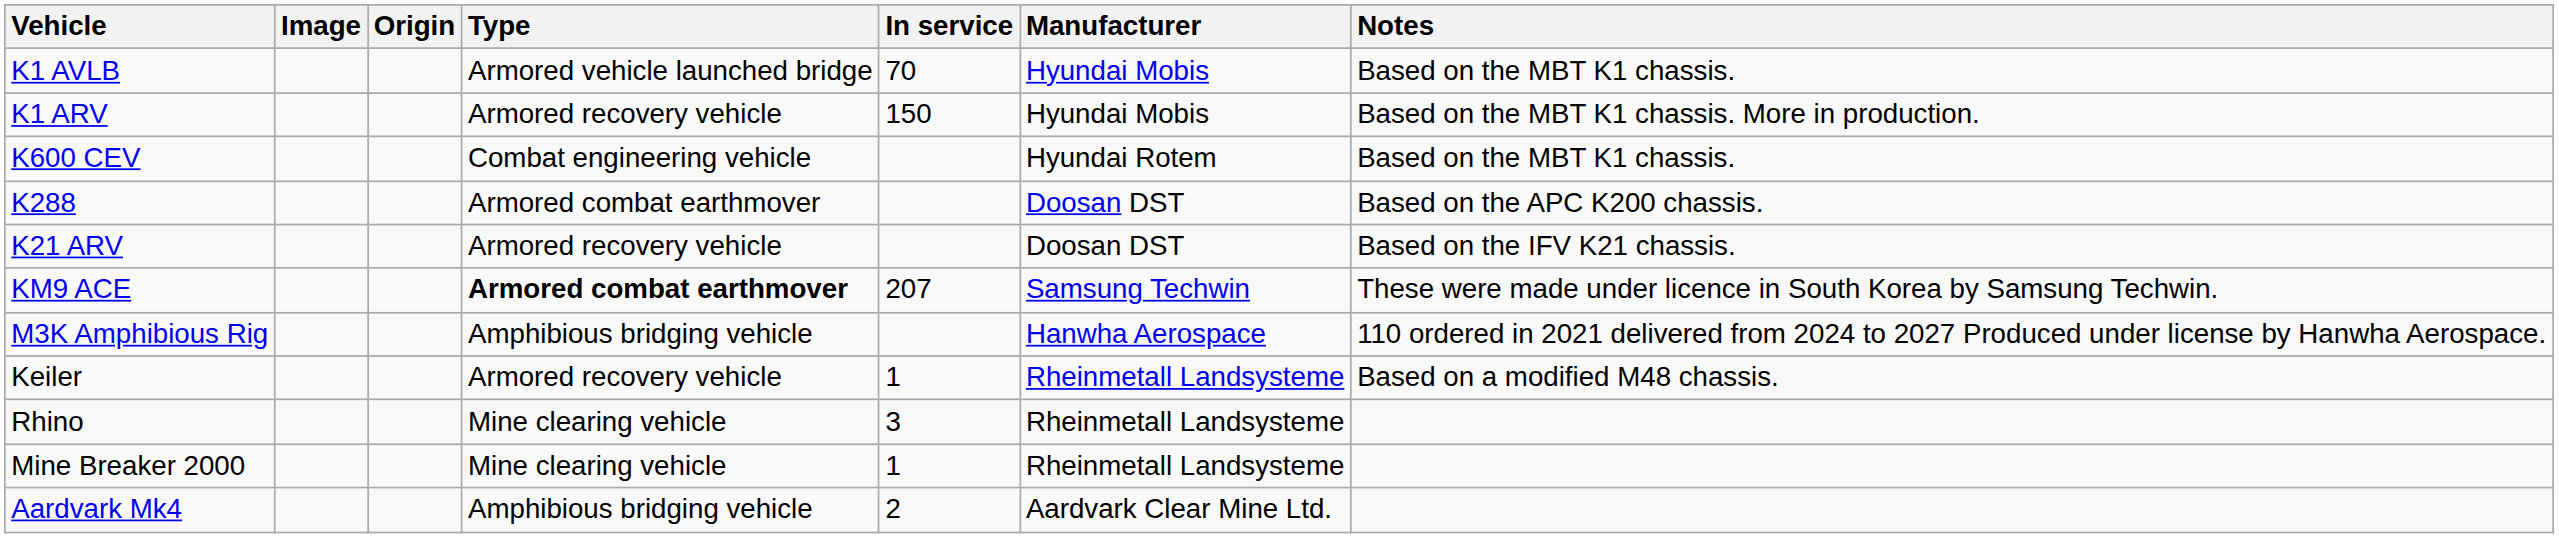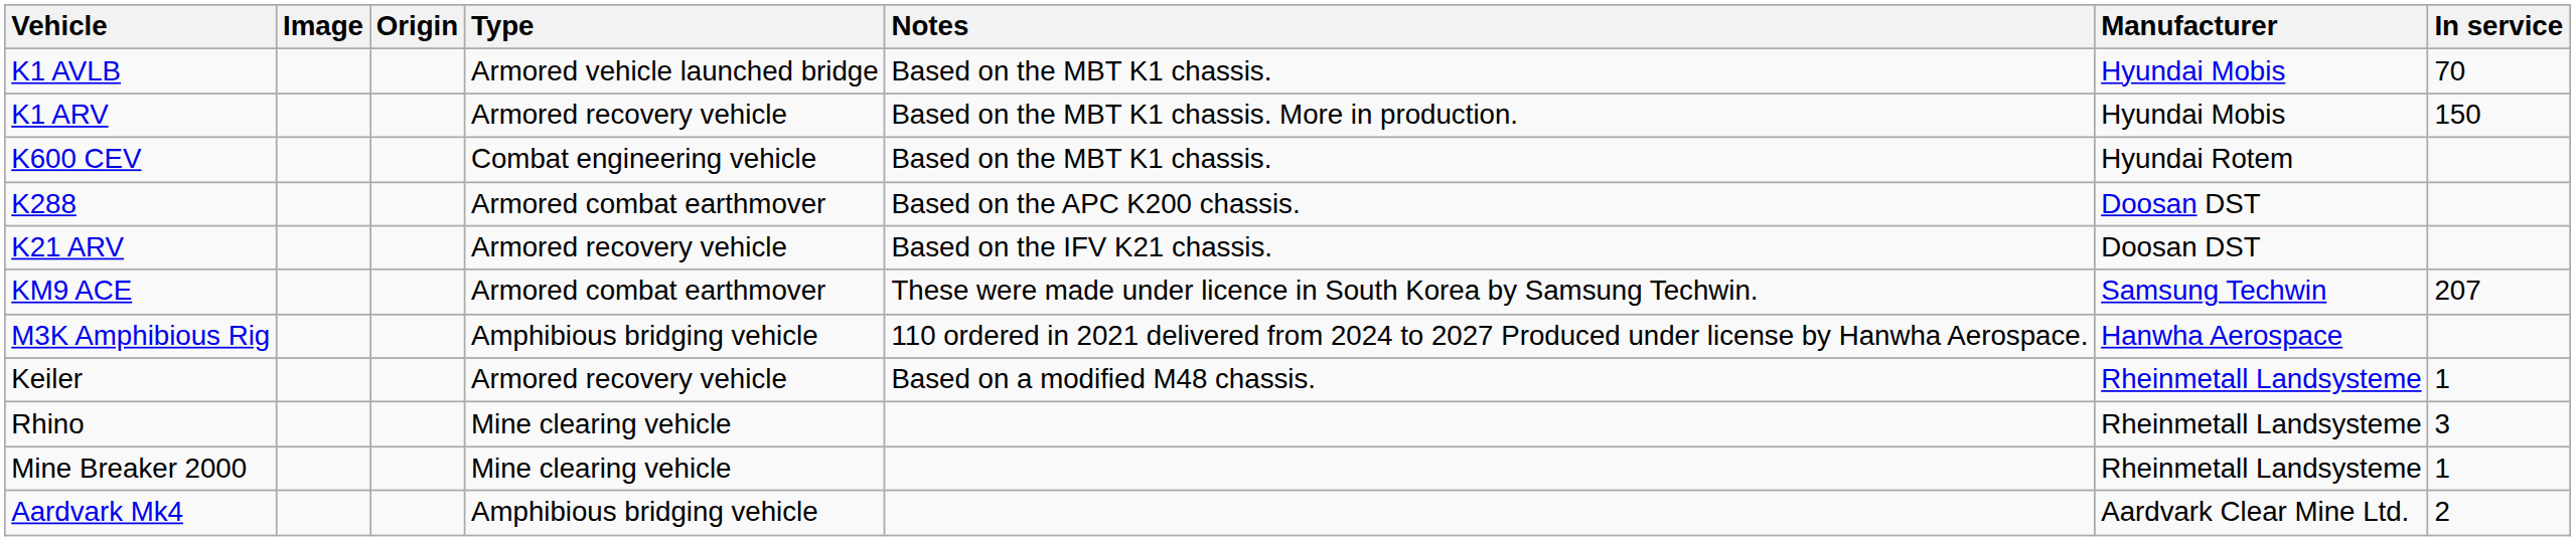columns swapped: In service <-> Notes
KM9 ACE | Type: bold -> normal
